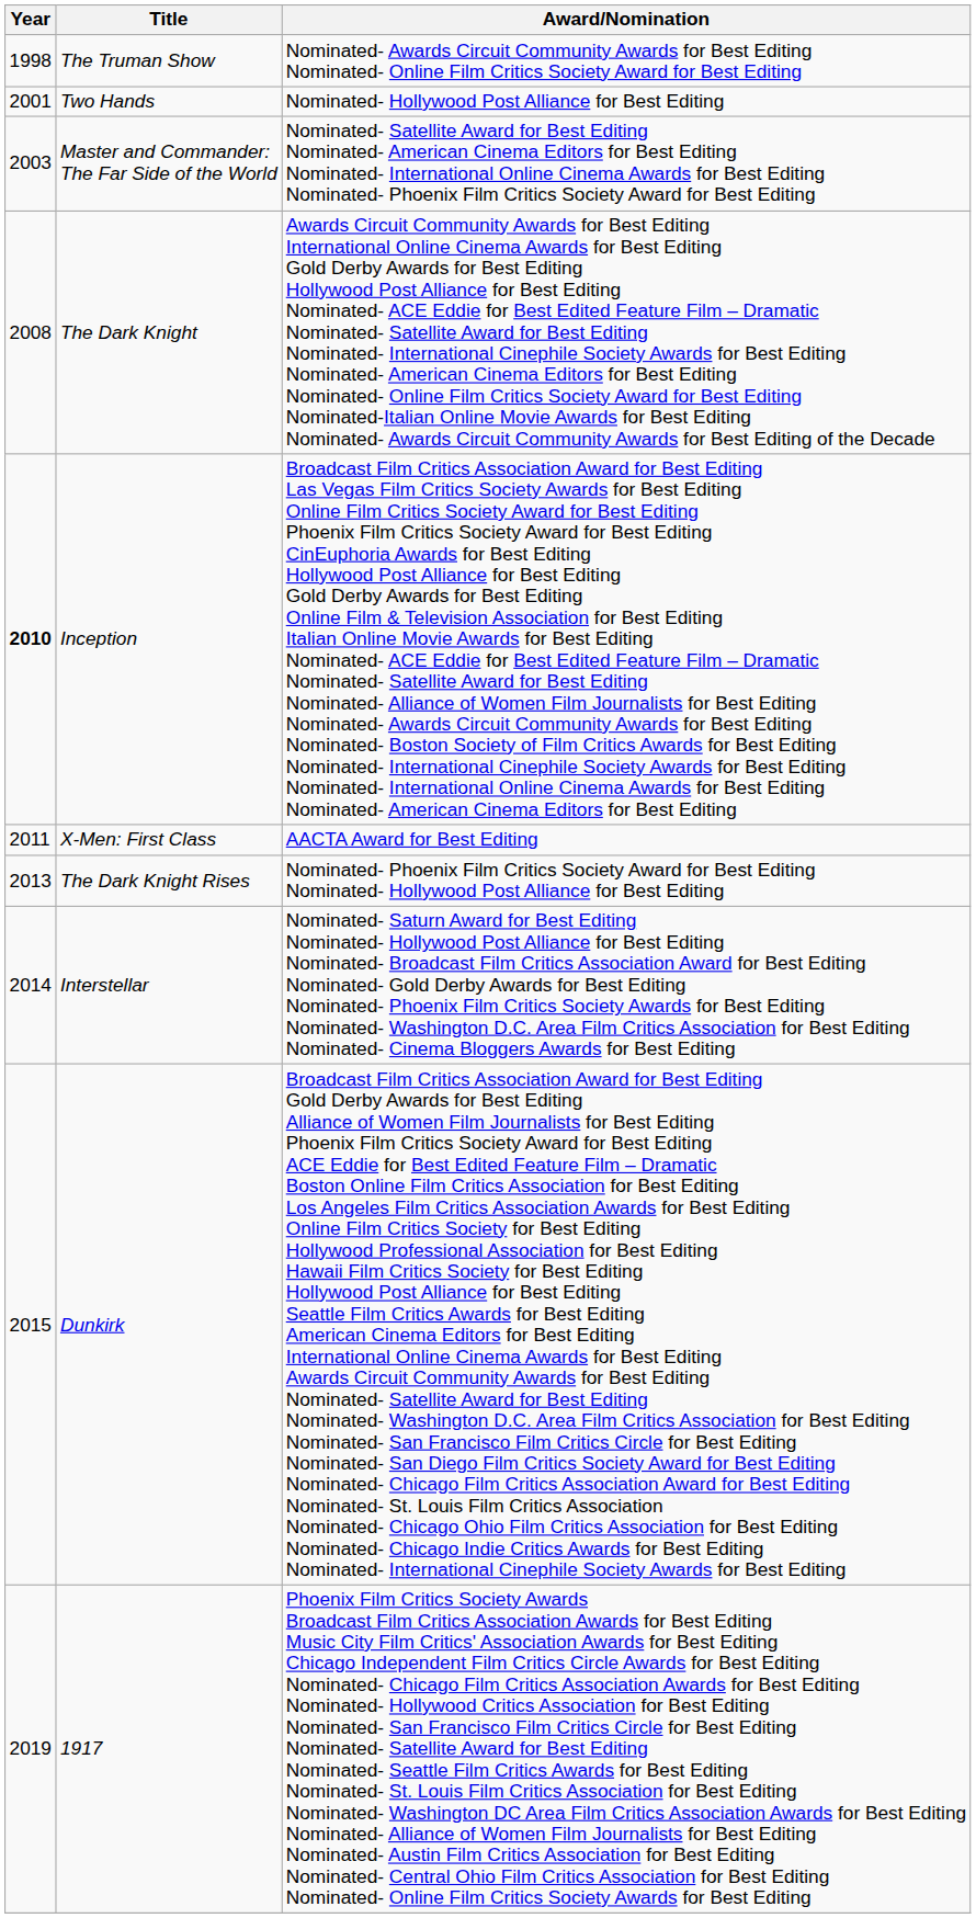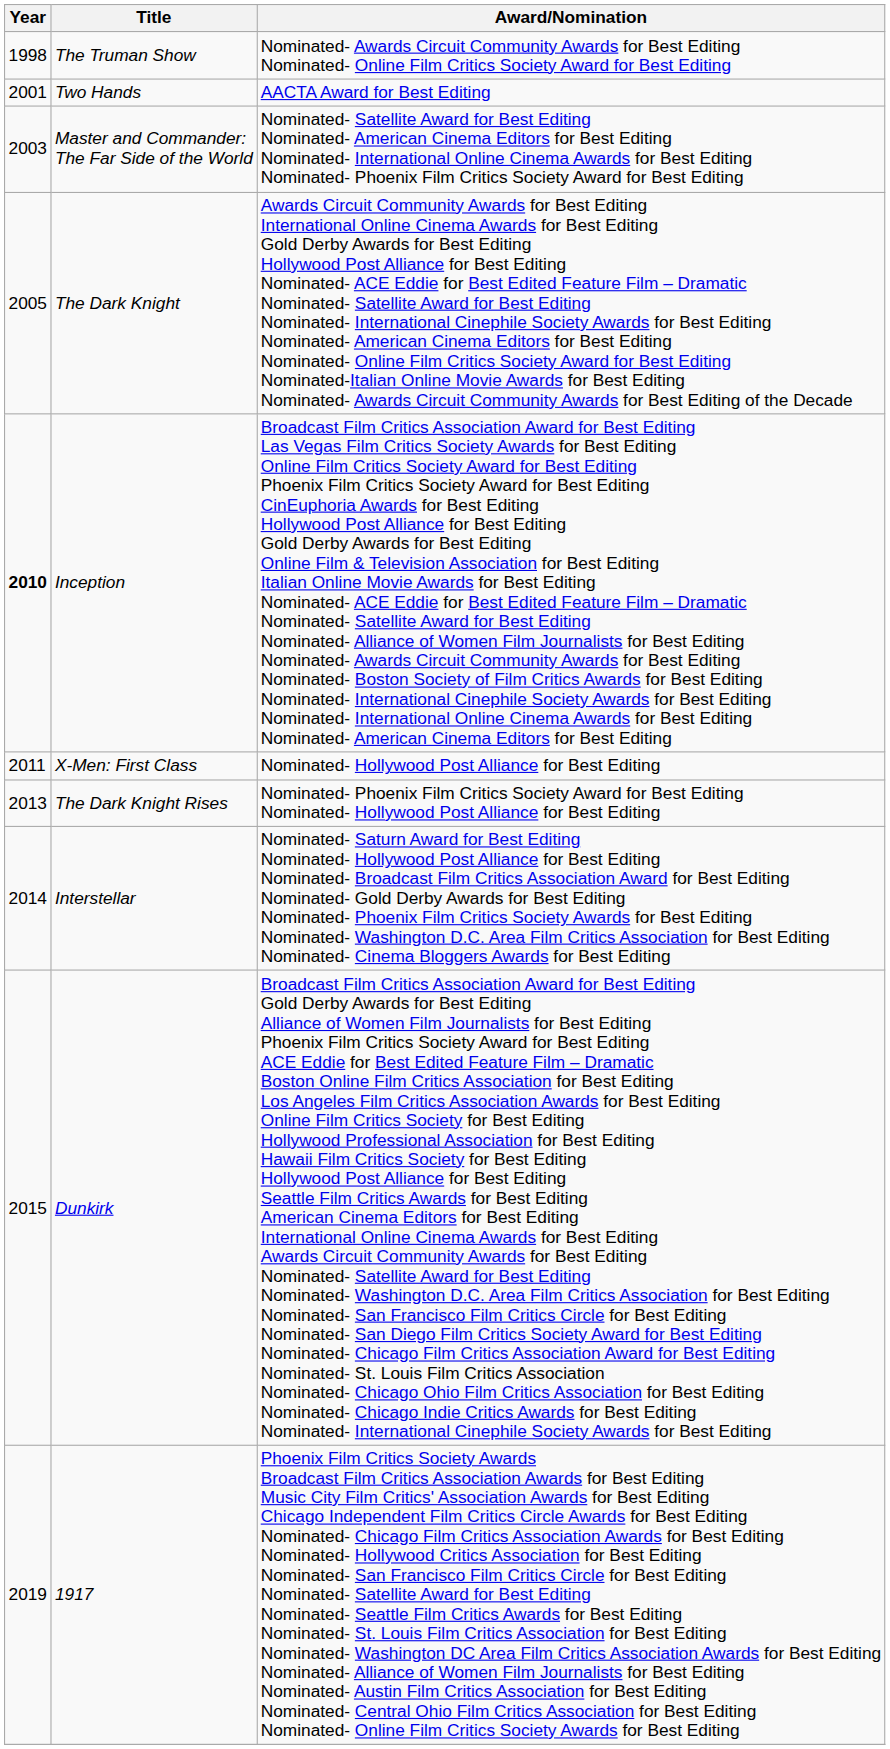Two Hands | Award/Nomination: Nominated- Hollywood Post Alliance for Best Editing -> AACTA Award for Best Editing
The Dark Knight | Year: 2008 -> 2005
X-Men: First Class | Award/Nomination: AACTA Award for Best Editing -> Nominated- Hollywood Post Alliance for Best Editing
